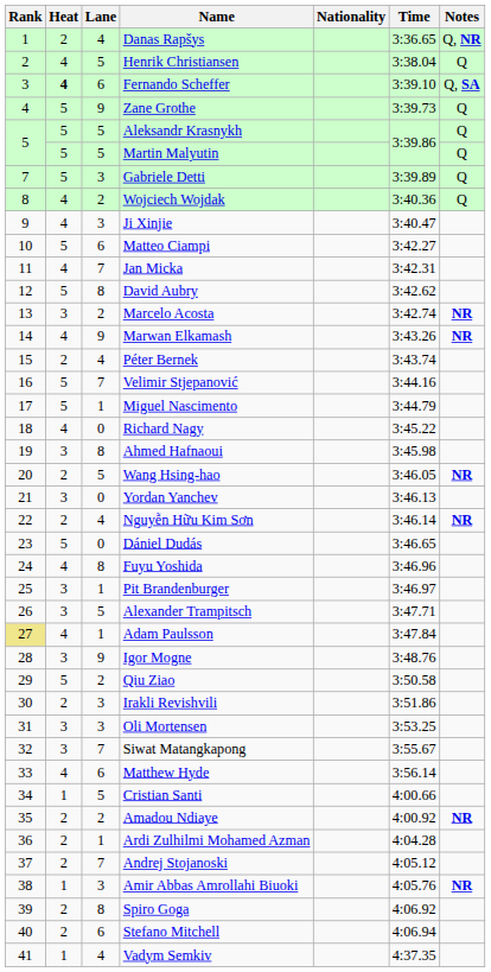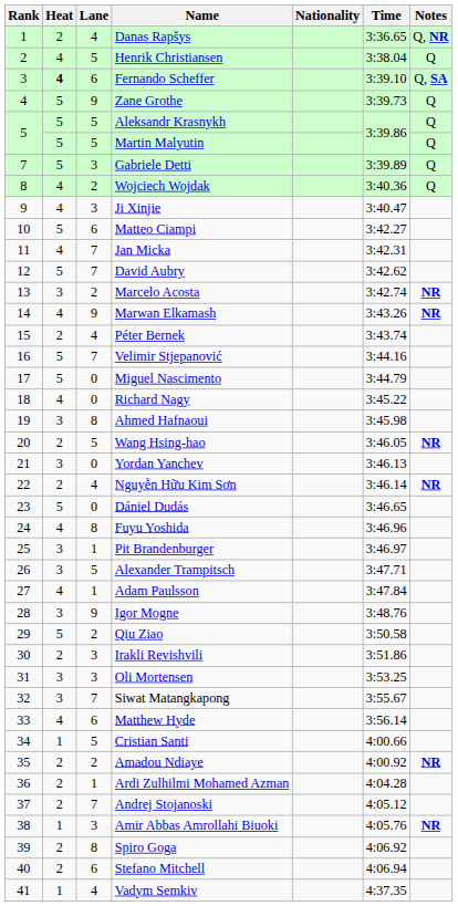David Aubry | Lane: 8 -> 7
Miguel Nascimento | Lane: 1 -> 0
Adam Paulsson | Rank: khaki background -> no background
